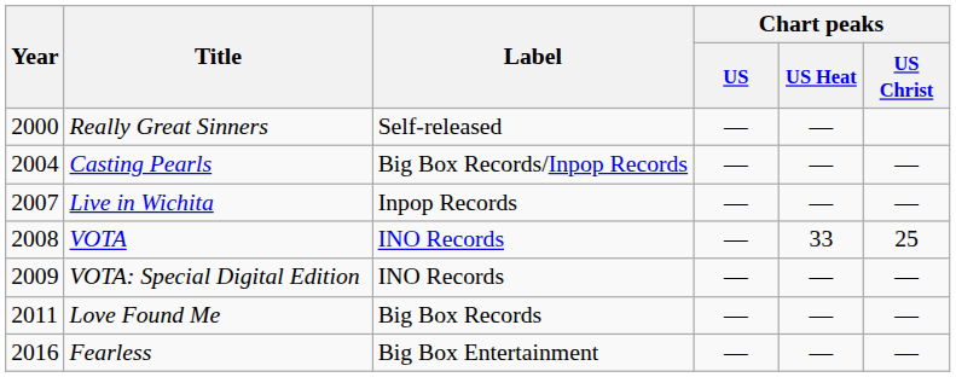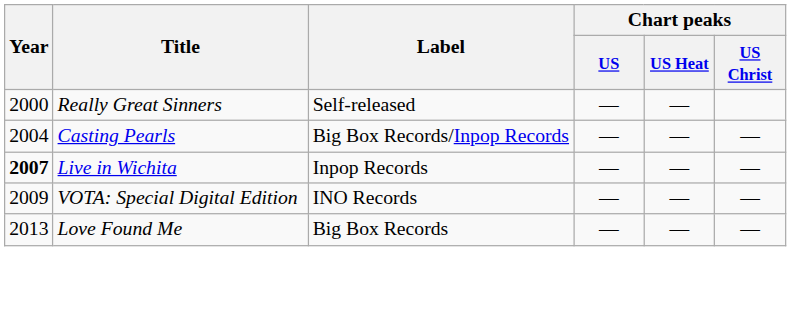Live in Wichita | Year: normal -> bold
- row: 2008 | VOTA | INO Records | — | 33 | 25
Love Found Me | Year: 2011 -> 2013
- row: 2016 | Fearless | Big Box Entertainment | — | — | —
